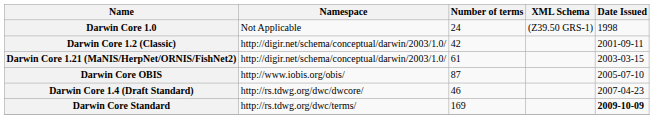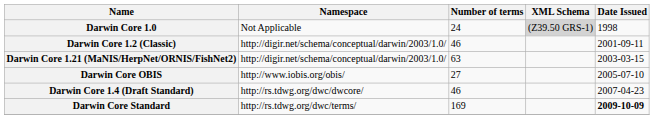Darwin Core 1.0 | XML Schema: no background -> lightgrey background
Darwin Core 1.2 (Classic) | Number of terms: 42 -> 46
Darwin Core 1.21 (MaNIS/HerpNet/ORNIS/FishNet2) | Number of terms: 61 -> 63
Darwin Core OBIS | Number of terms: 87 -> 27
